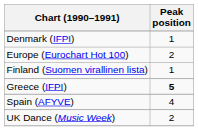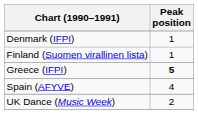- row: Europe (Eurochart Hot 100) | 2
